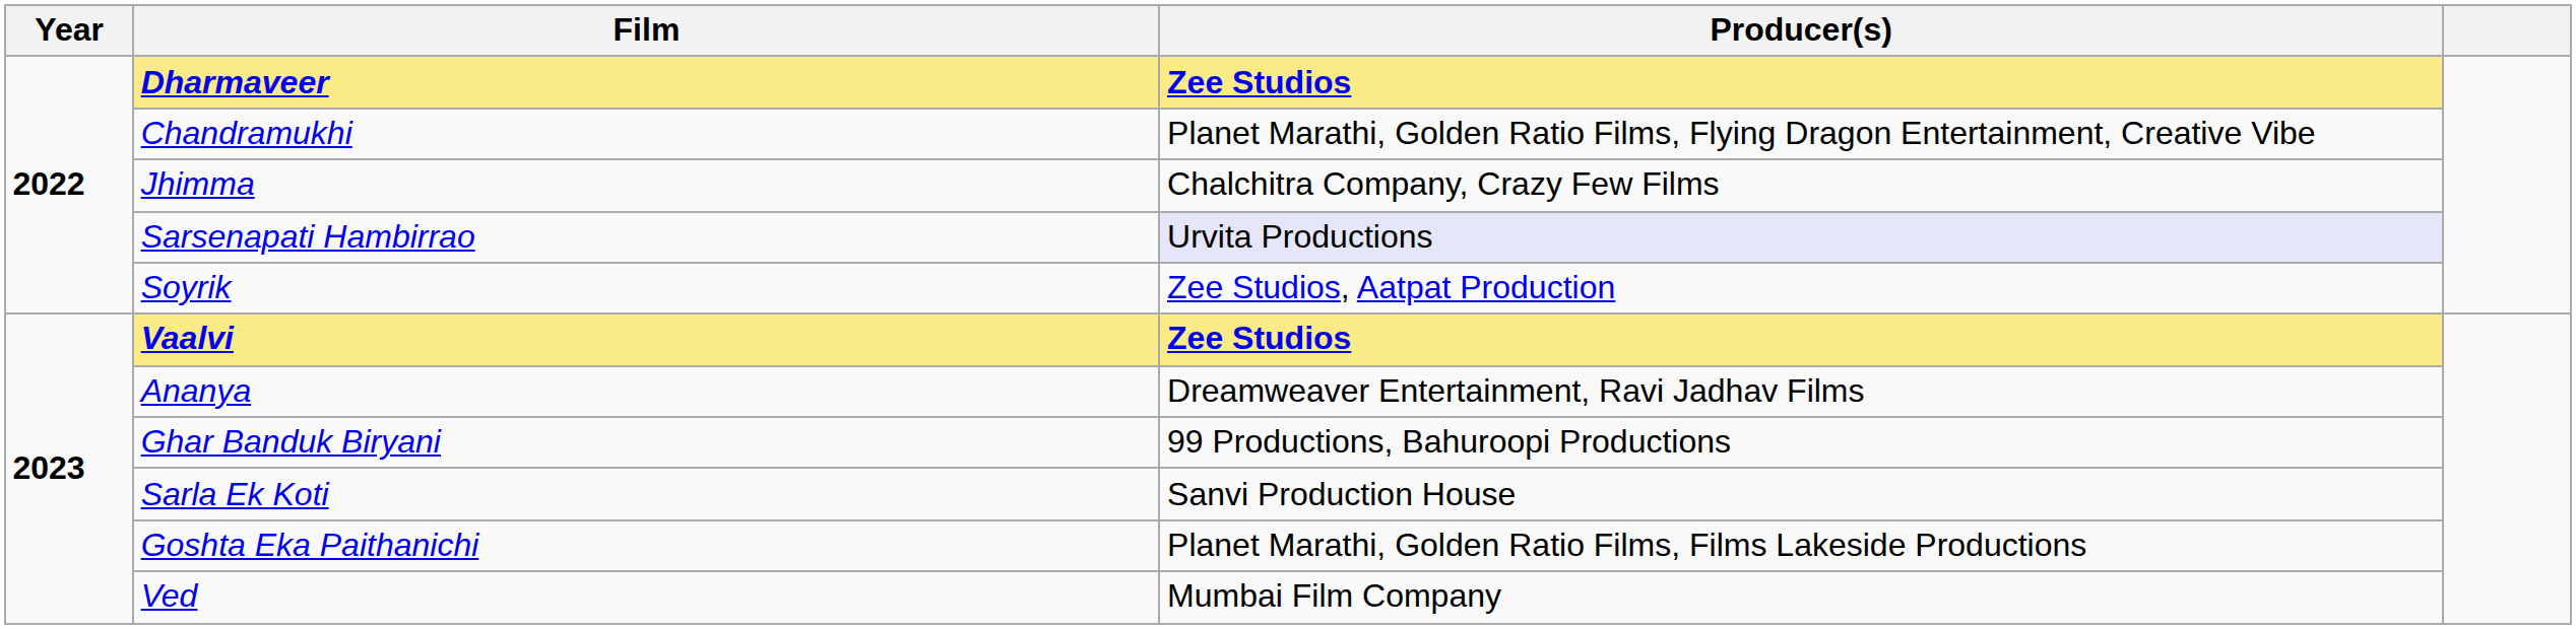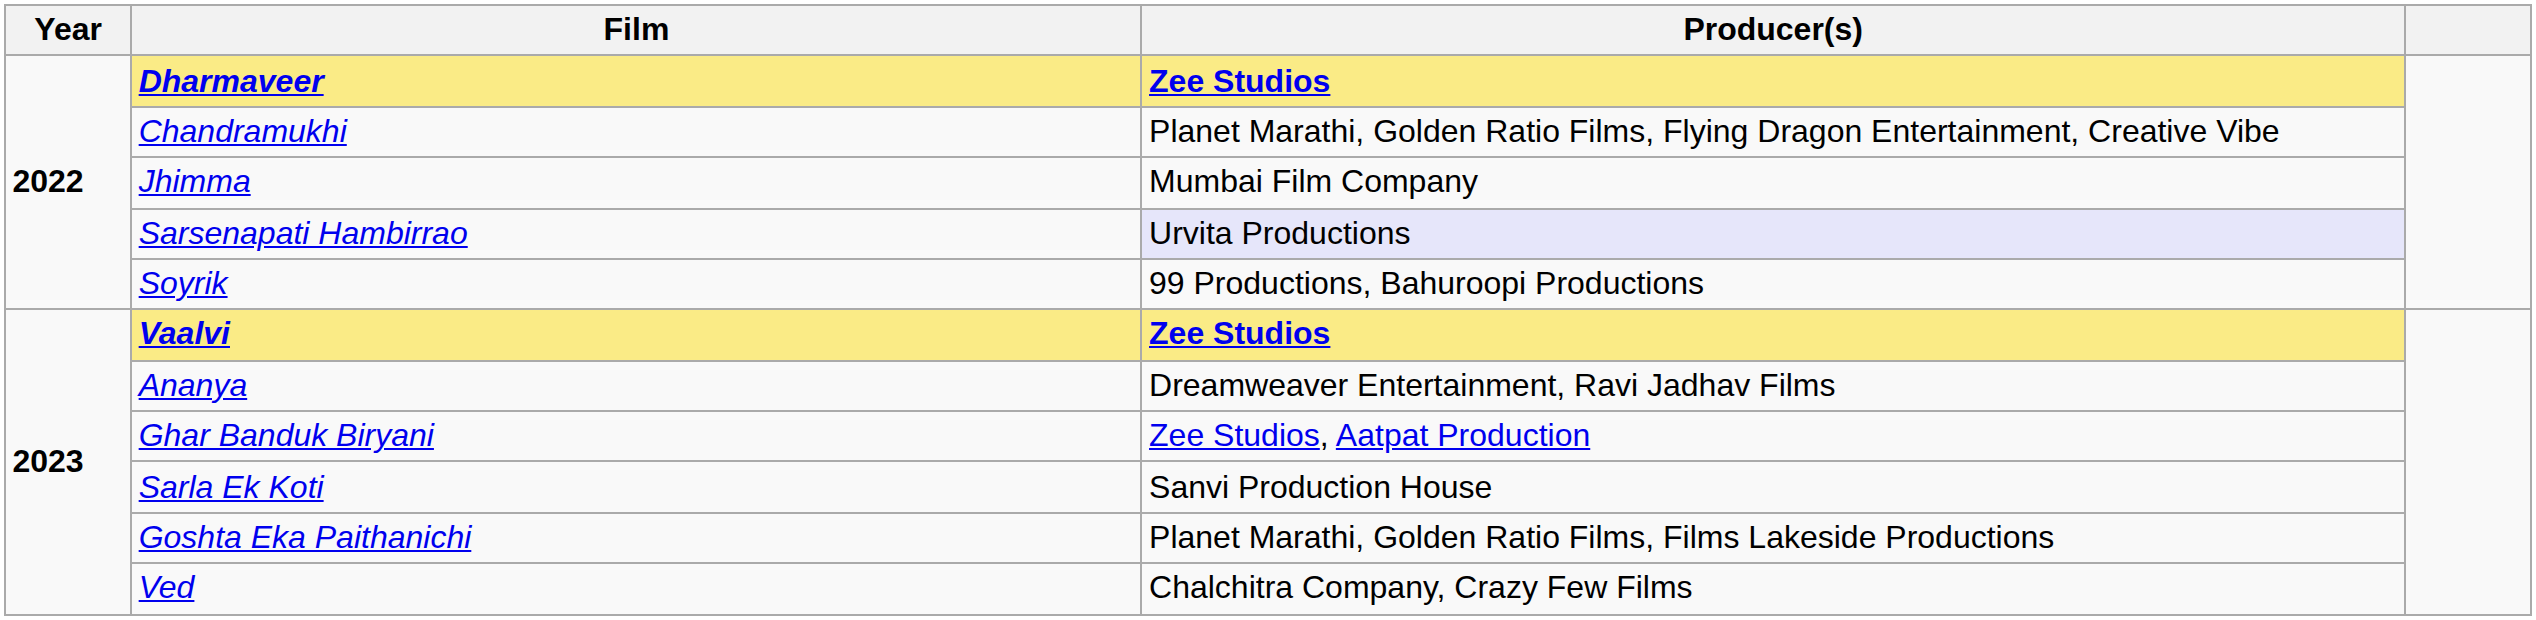Jhimma | Producer(s): Chalchitra Company, Crazy Few Films -> Mumbai Film Company
Soyrik | Producer(s): Zee Studios, Aatpat Production -> 99 Productions, Bahuroopi Productions
Ghar Banduk Biryani | Producer(s): 99 Productions, Bahuroopi Productions -> Zee Studios, Aatpat Production
Ved | Producer(s): Mumbai Film Company -> Chalchitra Company, Crazy Few Films
